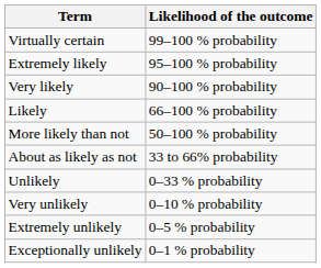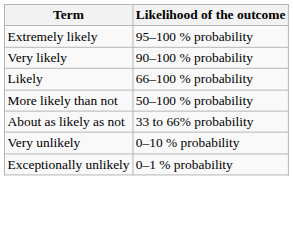- row: Virtually certain | 99–100 % probability
- row: Unlikely | 0–33 % probability
- row: Extremely unlikely | 0–5 % probability
